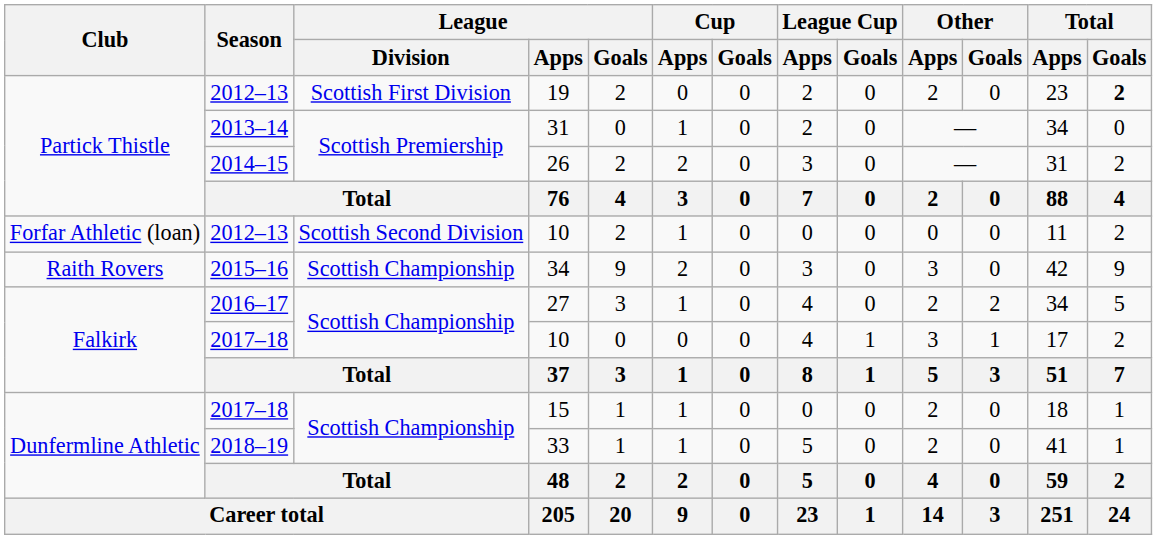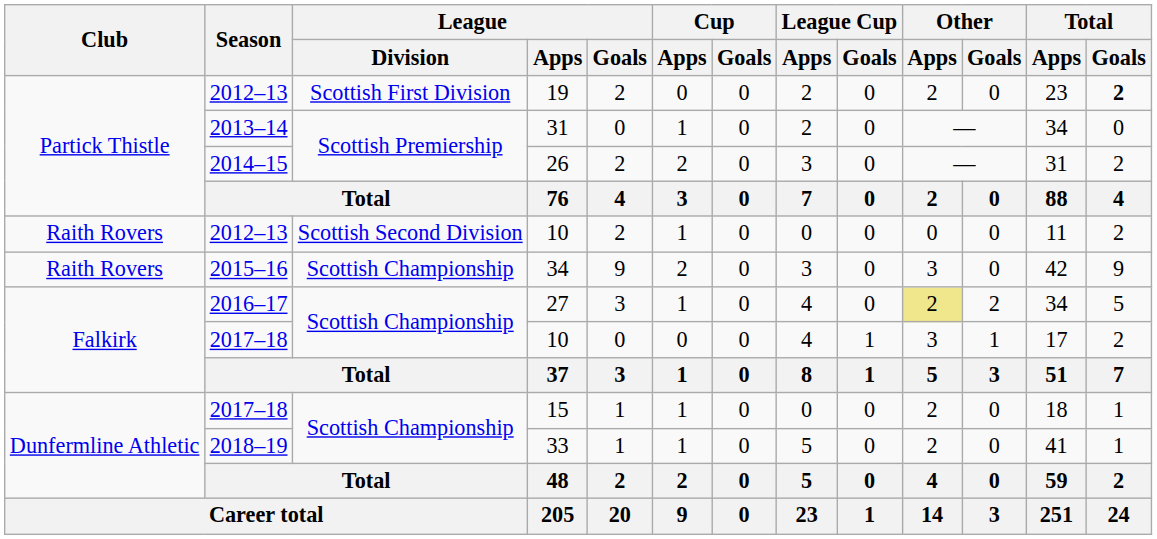2012–13 / 10 | Club: Forfar Athletic (loan) -> Raith Rovers
27 | Other / Apps: no background -> khaki background
